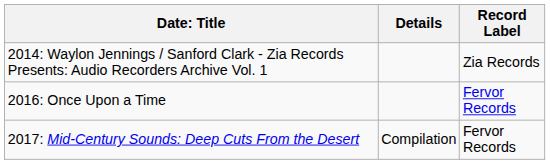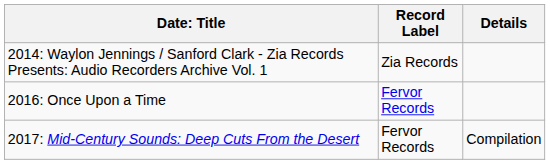columns swapped: Record Label <-> Details
